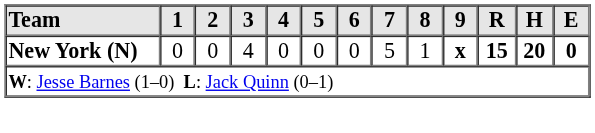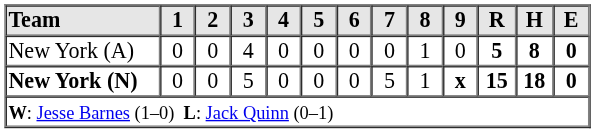+ row: New York (A) | 0 | 0 | 4 | 0 | 0 | 0 | 0 | 1 | 0 | 5 | 8 | 0
New York (N) | 3: 4 -> 5
New York (N) | H: 20 -> 18
